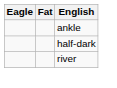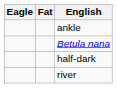+ row: Betula nana
